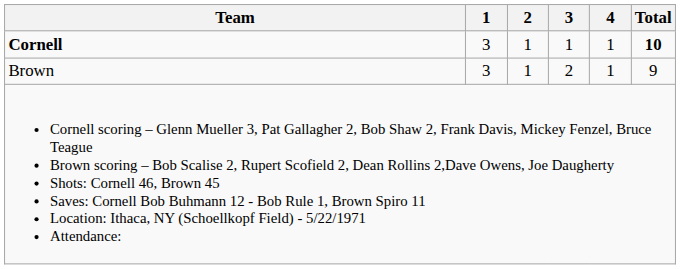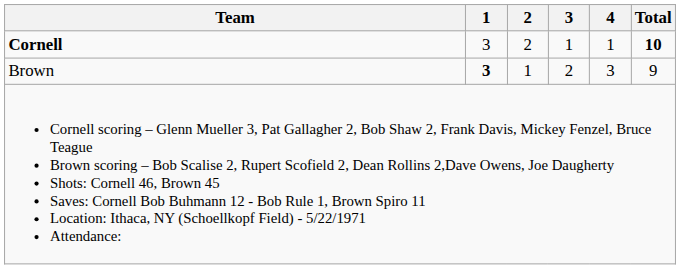Cornell | 2: 1 -> 2
Brown | 1: normal -> bold
Brown | 4: 1 -> 3
